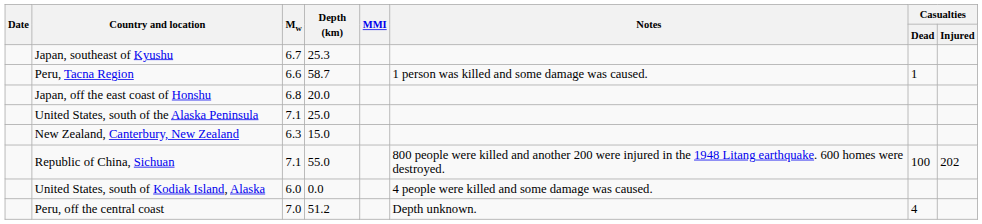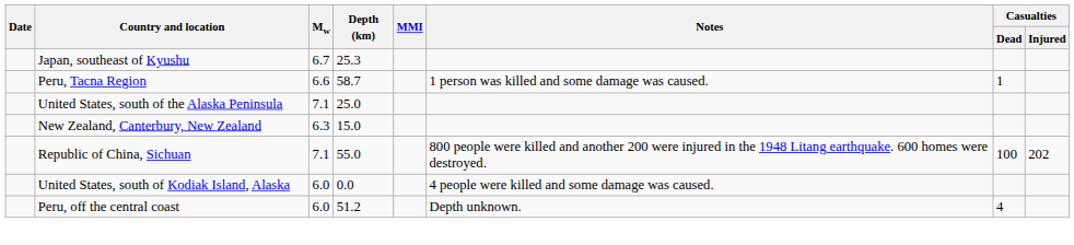- row: Japan, off the east coast of Honshu | 6.8 | 20.0
Peru, off the central coast | Mw: 7.0 -> 6.0
